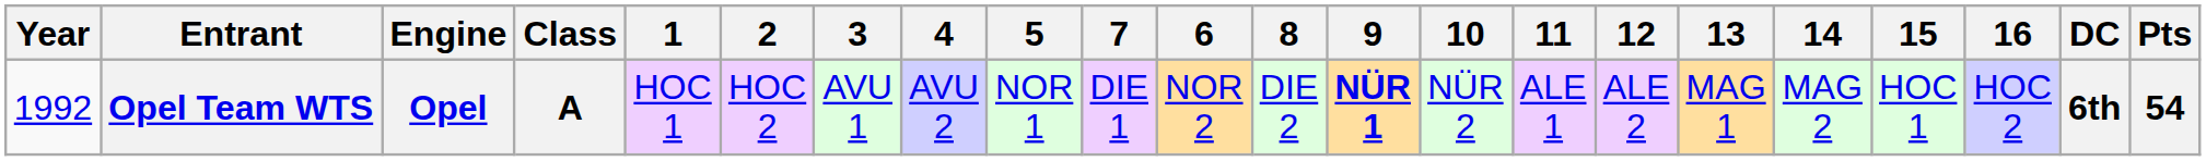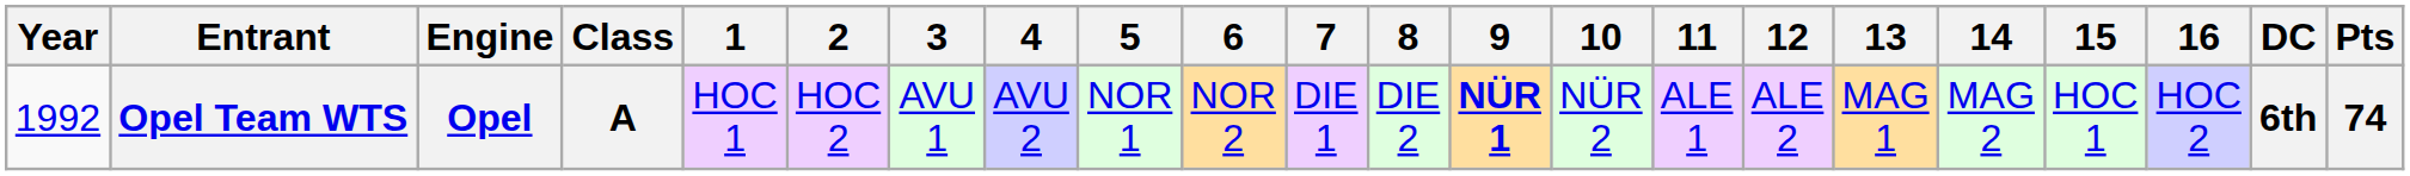columns swapped: 6 <-> 7
Opel Team WTS | Pts: 54 -> 74
